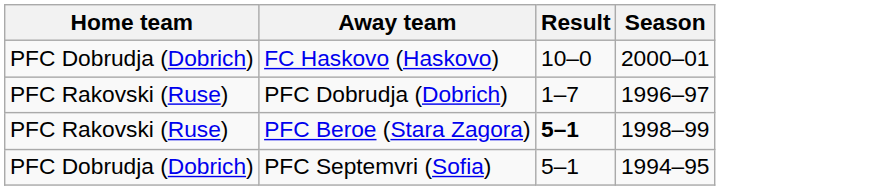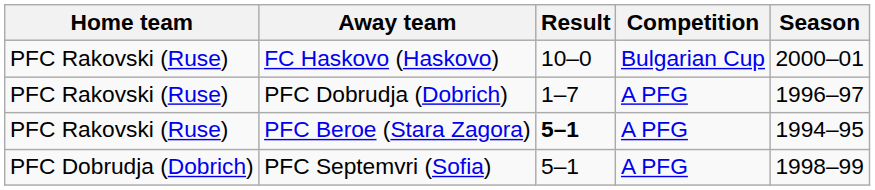+ column: Competition | Bulgarian Cup | A PFG | A PFG | A PFG
FC Haskovo (Haskovo) | Home team: PFC Dobrudja (Dobrich) -> PFC Rakovski (Ruse)
PFC Beroe (Stara Zagora) | Season: 1998–99 -> 1994–95
PFC Septemvri (Sofia) | Season: 1994–95 -> 1998–99
